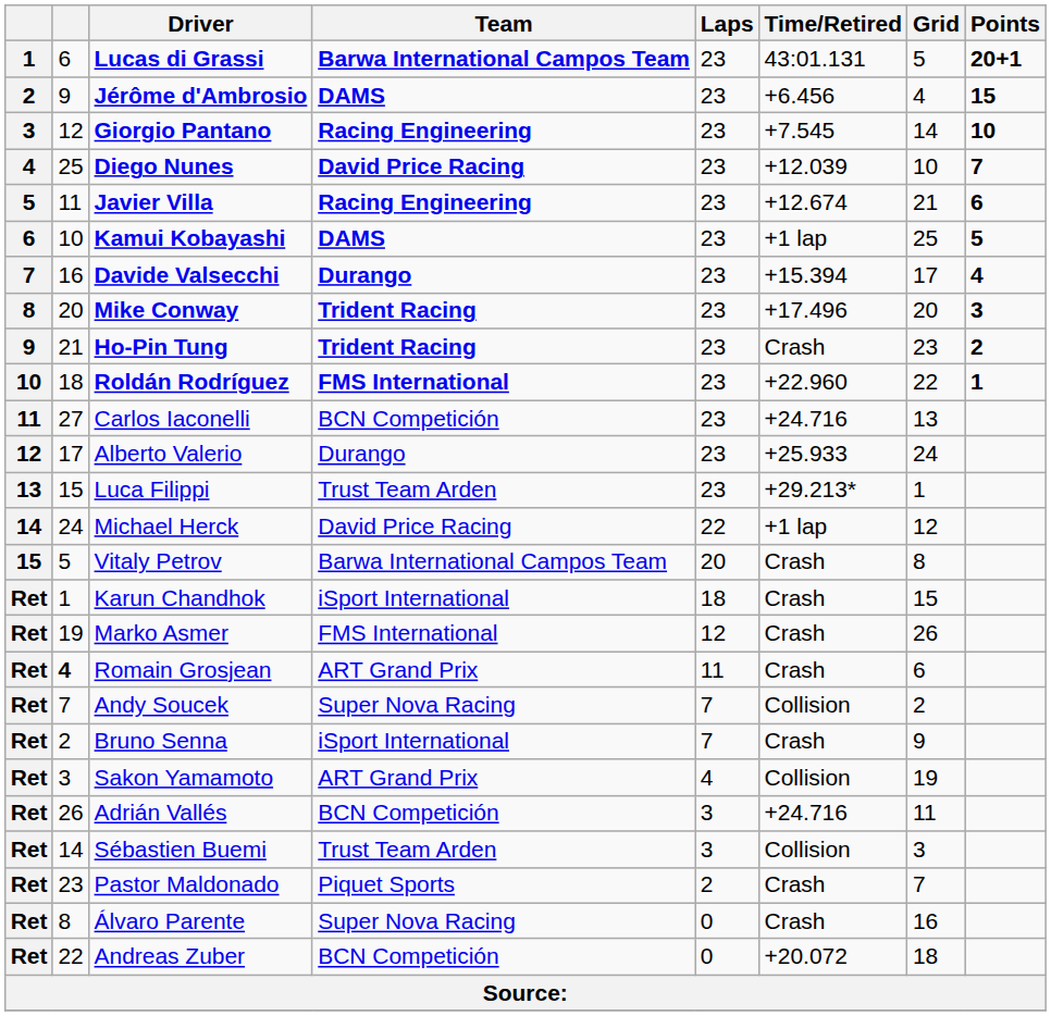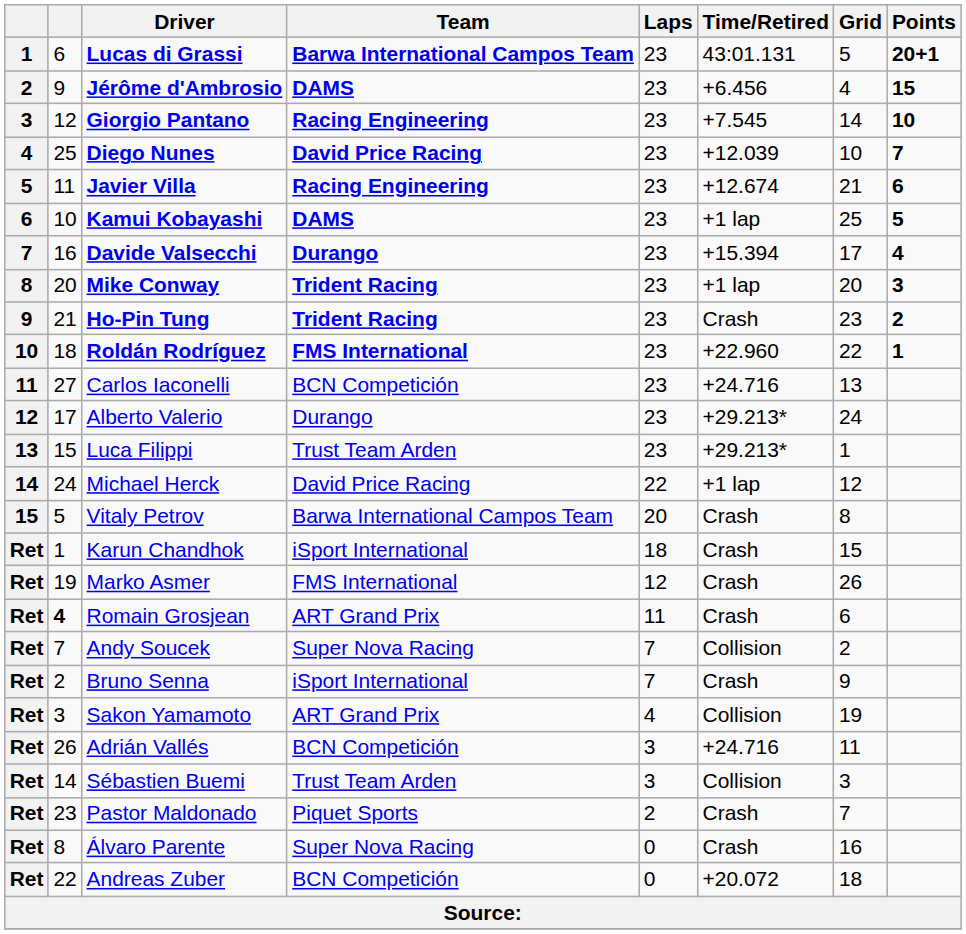Mike Conway | Time/Retired: +17.496 -> +1 lap
Alberto Valerio | Time/Retired: +25.933 -> +29.213*
